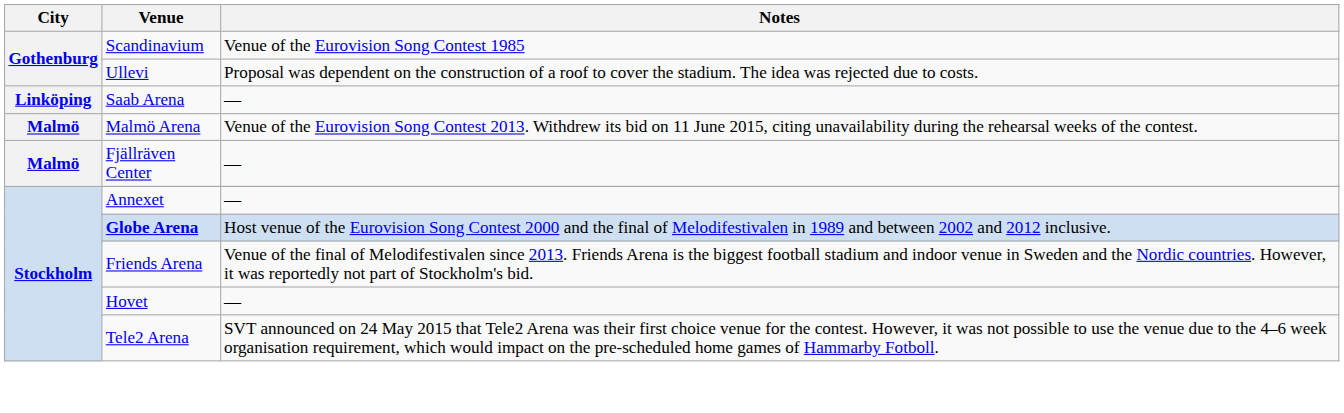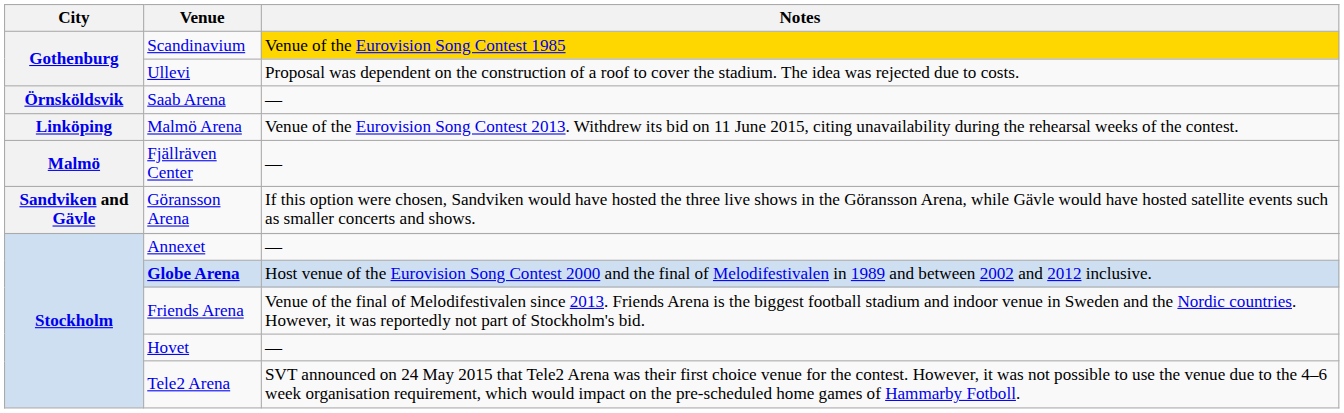Scandinavium | Notes: no background -> gold background
Saab Arena | City: Linköping -> Örnsköldsvik
Malmö Arena | City: Malmö -> Linköping
+ row: Sandviken and Gävle | Göransson Arena | If this option were chosen, Sandviken would have hosted the three live shows in the Göransson Arena, while Gävle would have hosted satellite events such as smaller concerts and shows.
